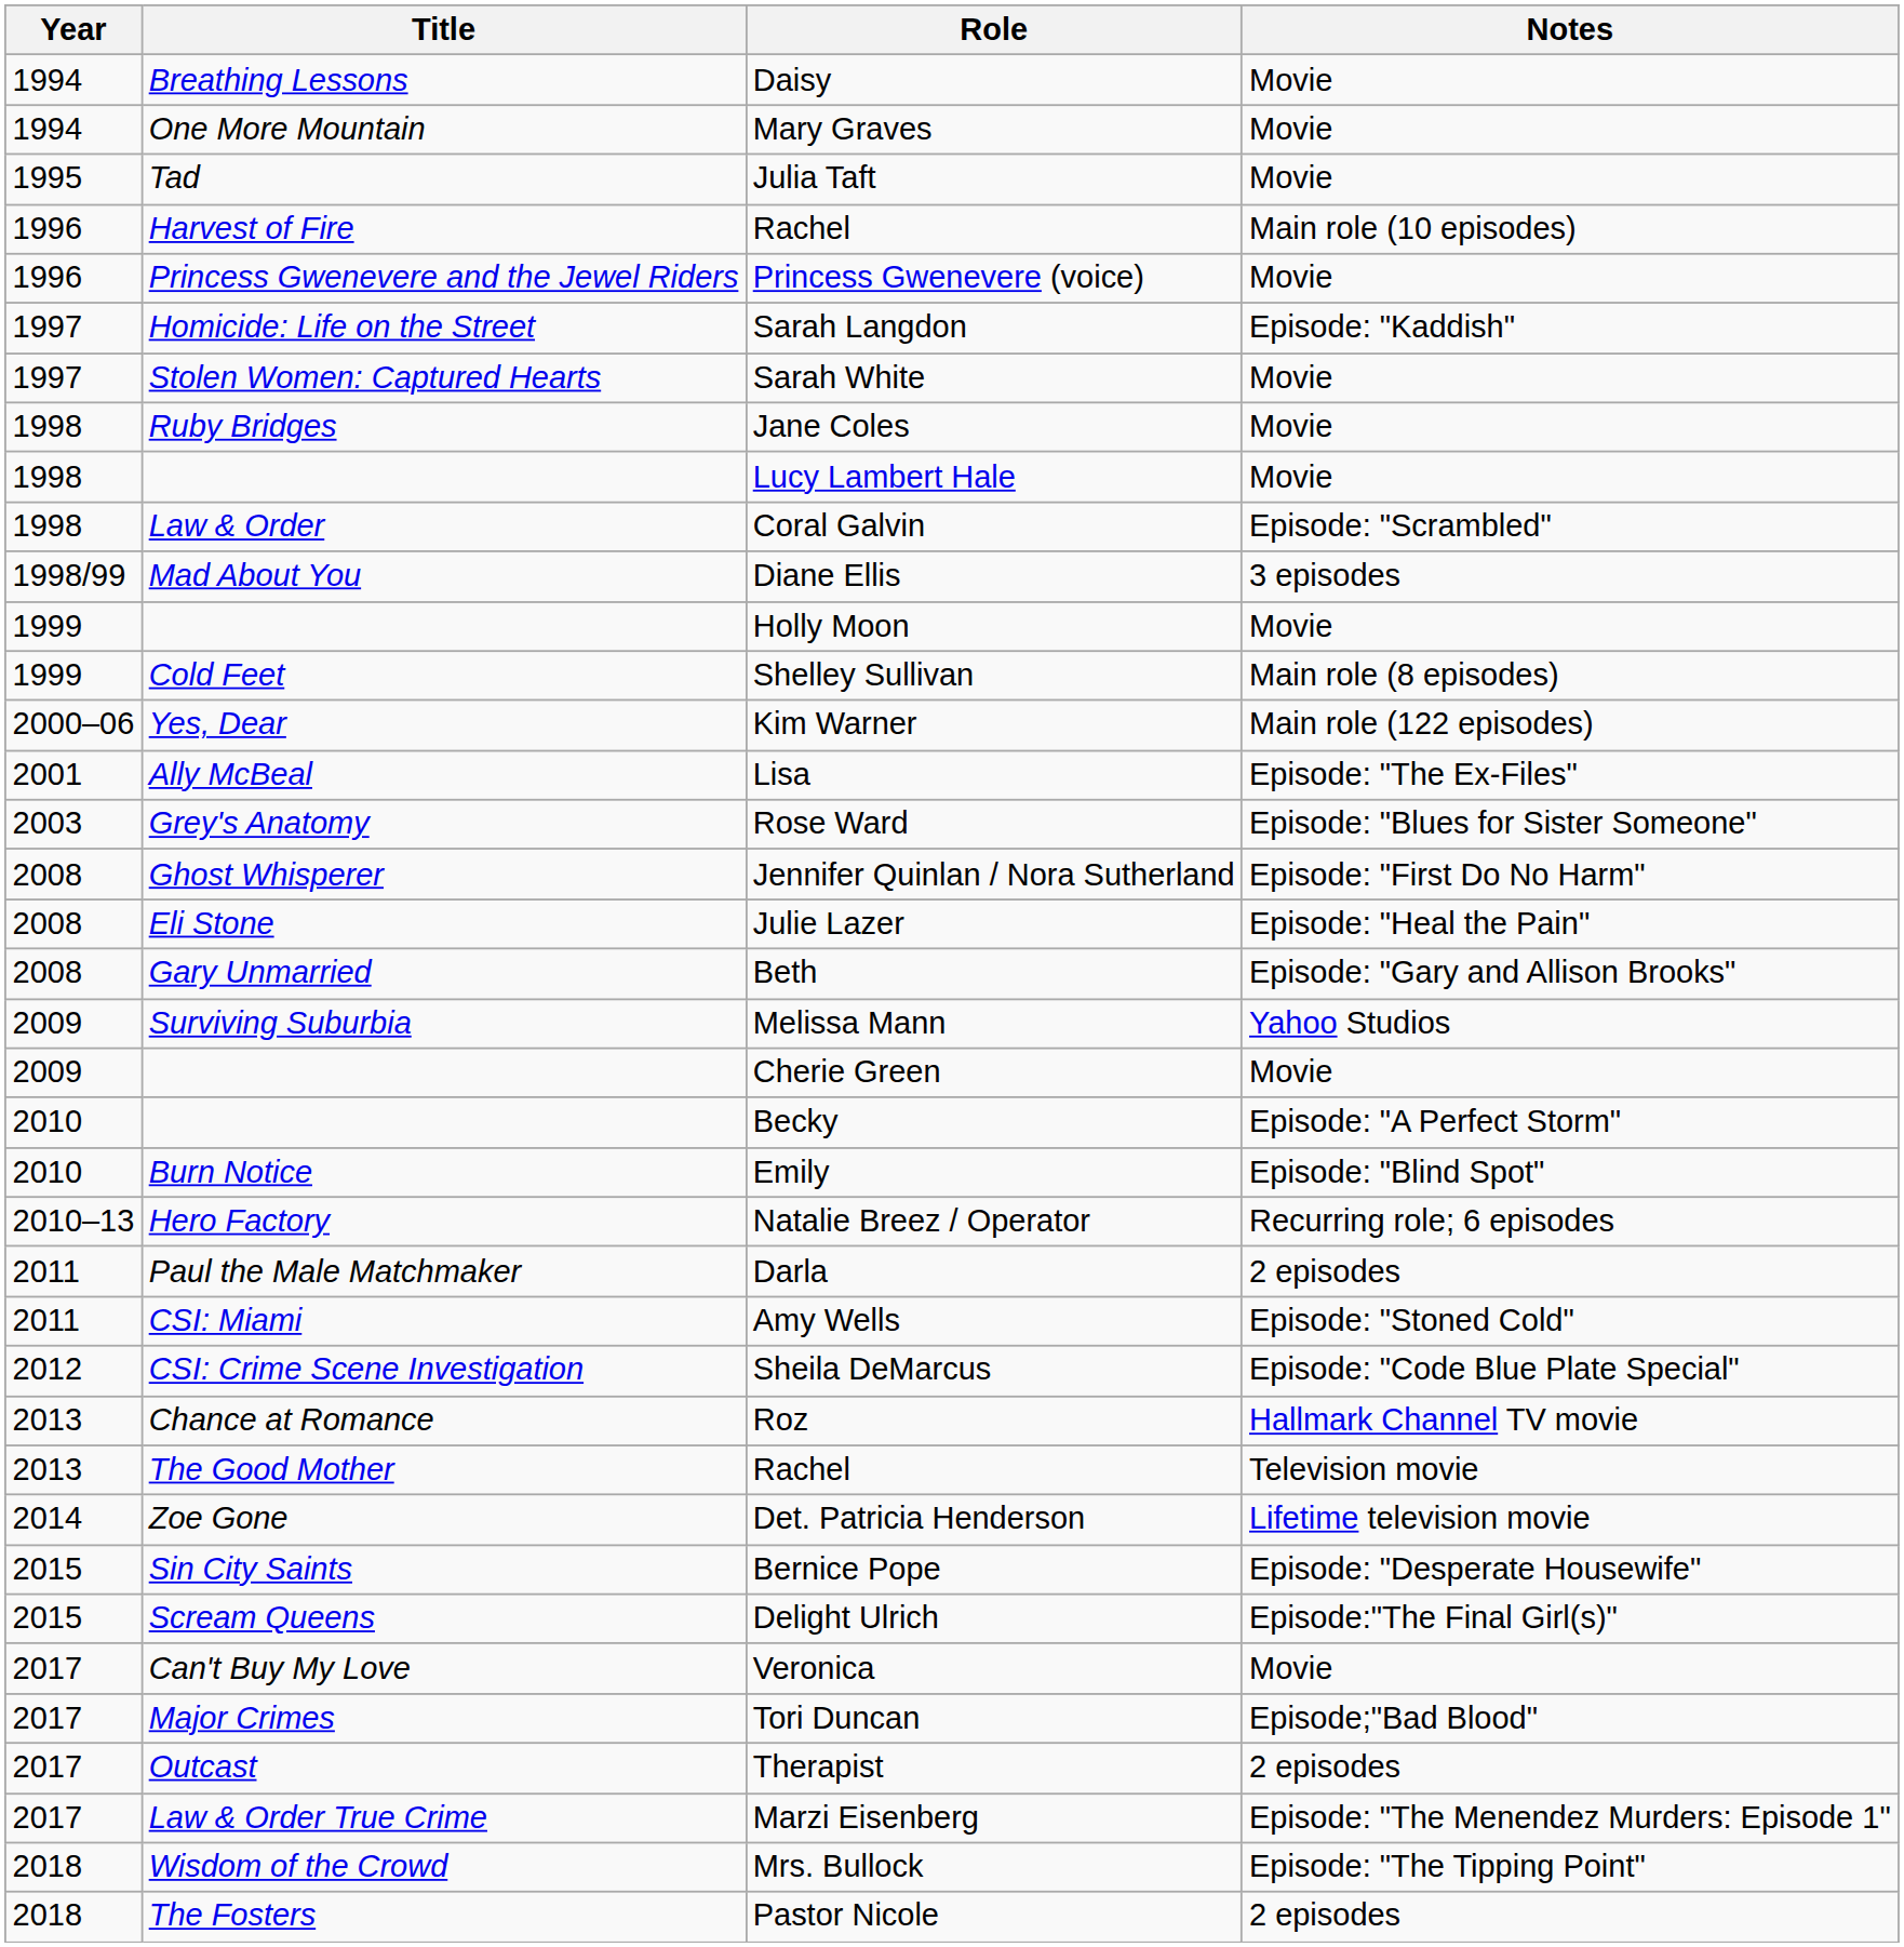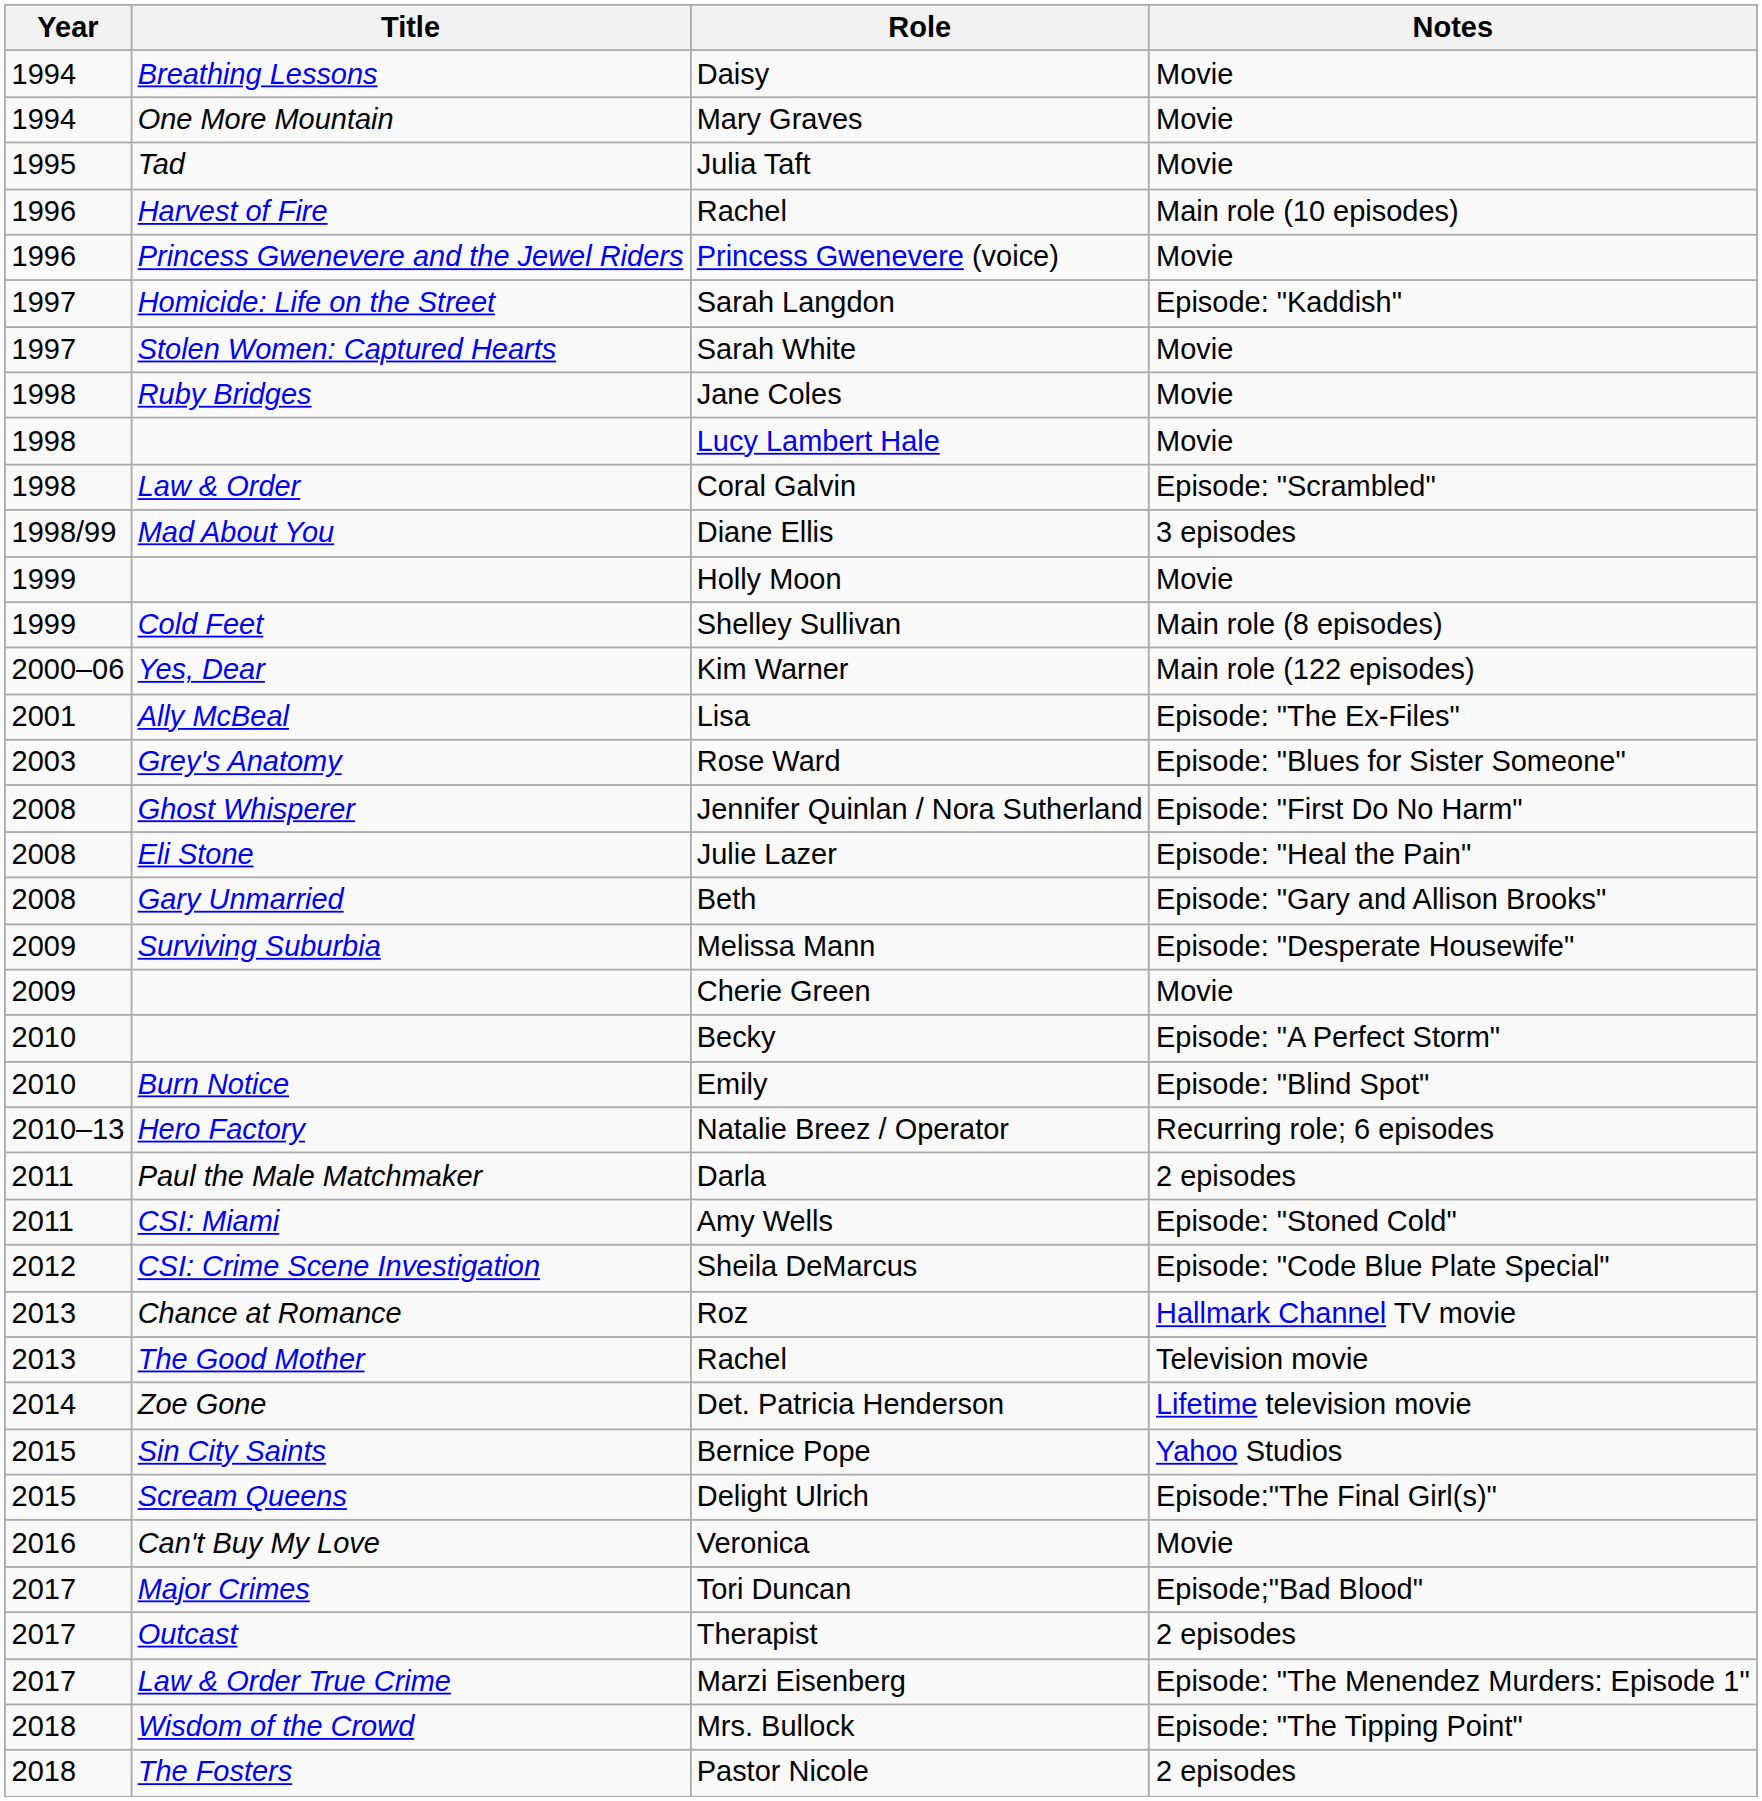Melissa Mann | Notes: Yahoo Studios -> Episode: "Desperate Housewife"
Bernice Pope | Notes: Episode: "Desperate Housewife" -> Yahoo Studios
Veronica | Year: 2017 -> 2016
